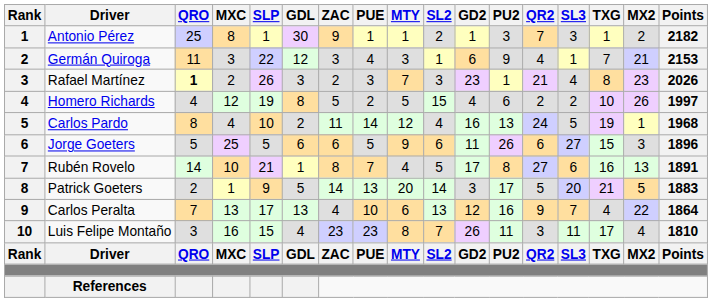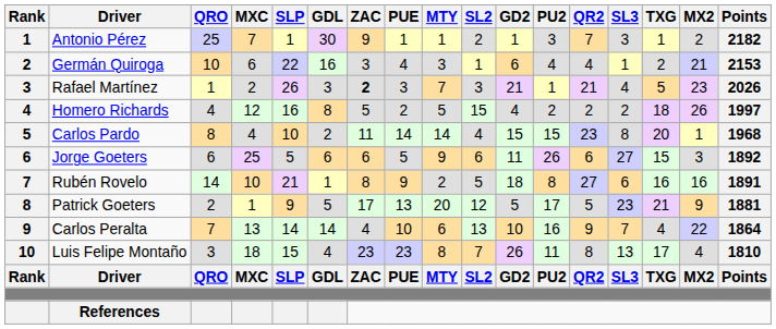Antonio Pérez | MXC: 8 -> 7
Germán Quiroga | QRO: 11 -> 10
Germán Quiroga | MXC: 3 -> 6
Germán Quiroga | GDL: 12 -> 16
Germán Quiroga | PU2: 9 -> 4
Germán Quiroga | TXG: 7 -> 2
Rafael Martínez | QRO: bold -> normal
Rafael Martínez | ZAC: normal -> bold
Rafael Martínez | GD2: 23 -> 21
Rafael Martínez | TXG: 8 -> 5
Homero Richards | SLP: 19 -> 16
Homero Richards | PU2: 6 -> 2
Homero Richards | TXG: 10 -> 18
Carlos Pardo | MTY: 12 -> 14
Carlos Pardo | GD2: 16 -> 15
Carlos Pardo | PU2: 13 -> 15
Carlos Pardo | QR2: 24 -> 23
Carlos Pardo | SL3: 5 -> 8
Carlos Pardo | TXG: 19 -> 20
Jorge Goeters | QRO: 5 -> 6
Jorge Goeters | Points: 1896 -> 1892
Rubén Rovelo | PUE: 7 -> 9
Rubén Rovelo | MTY: 4 -> 2
Rubén Rovelo | GD2: 17 -> 18
Rubén Rovelo | MX2: 13 -> 16
Patrick Goeters | ZAC: 14 -> 17
Patrick Goeters | SL2: 14 -> 12
Patrick Goeters | GD2: 3 -> 5
Patrick Goeters | SL3: 20 -> 23
Patrick Goeters | MX2: 5 -> 9
Patrick Goeters | Points: 1883 -> 1881
Carlos Peralta | SLP: 17 -> 14
Carlos Peralta | GDL: 13 -> 14
Carlos Peralta | GD2: 12 -> 10
Luis Felipe Montaño | MXC: 16 -> 18
Luis Felipe Montaño | QR2: 3 -> 8
Luis Felipe Montaño | SL3: 11 -> 13
